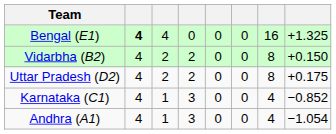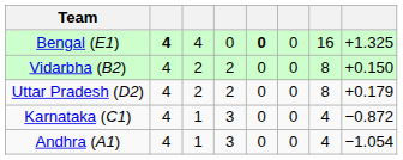Bengal (E1) | column 5: normal -> bold
Uttar Pradesh (D2) | column 8: +0.175 -> +0.179
Karnataka (C1) | column 8: −0.852 -> −0.872
